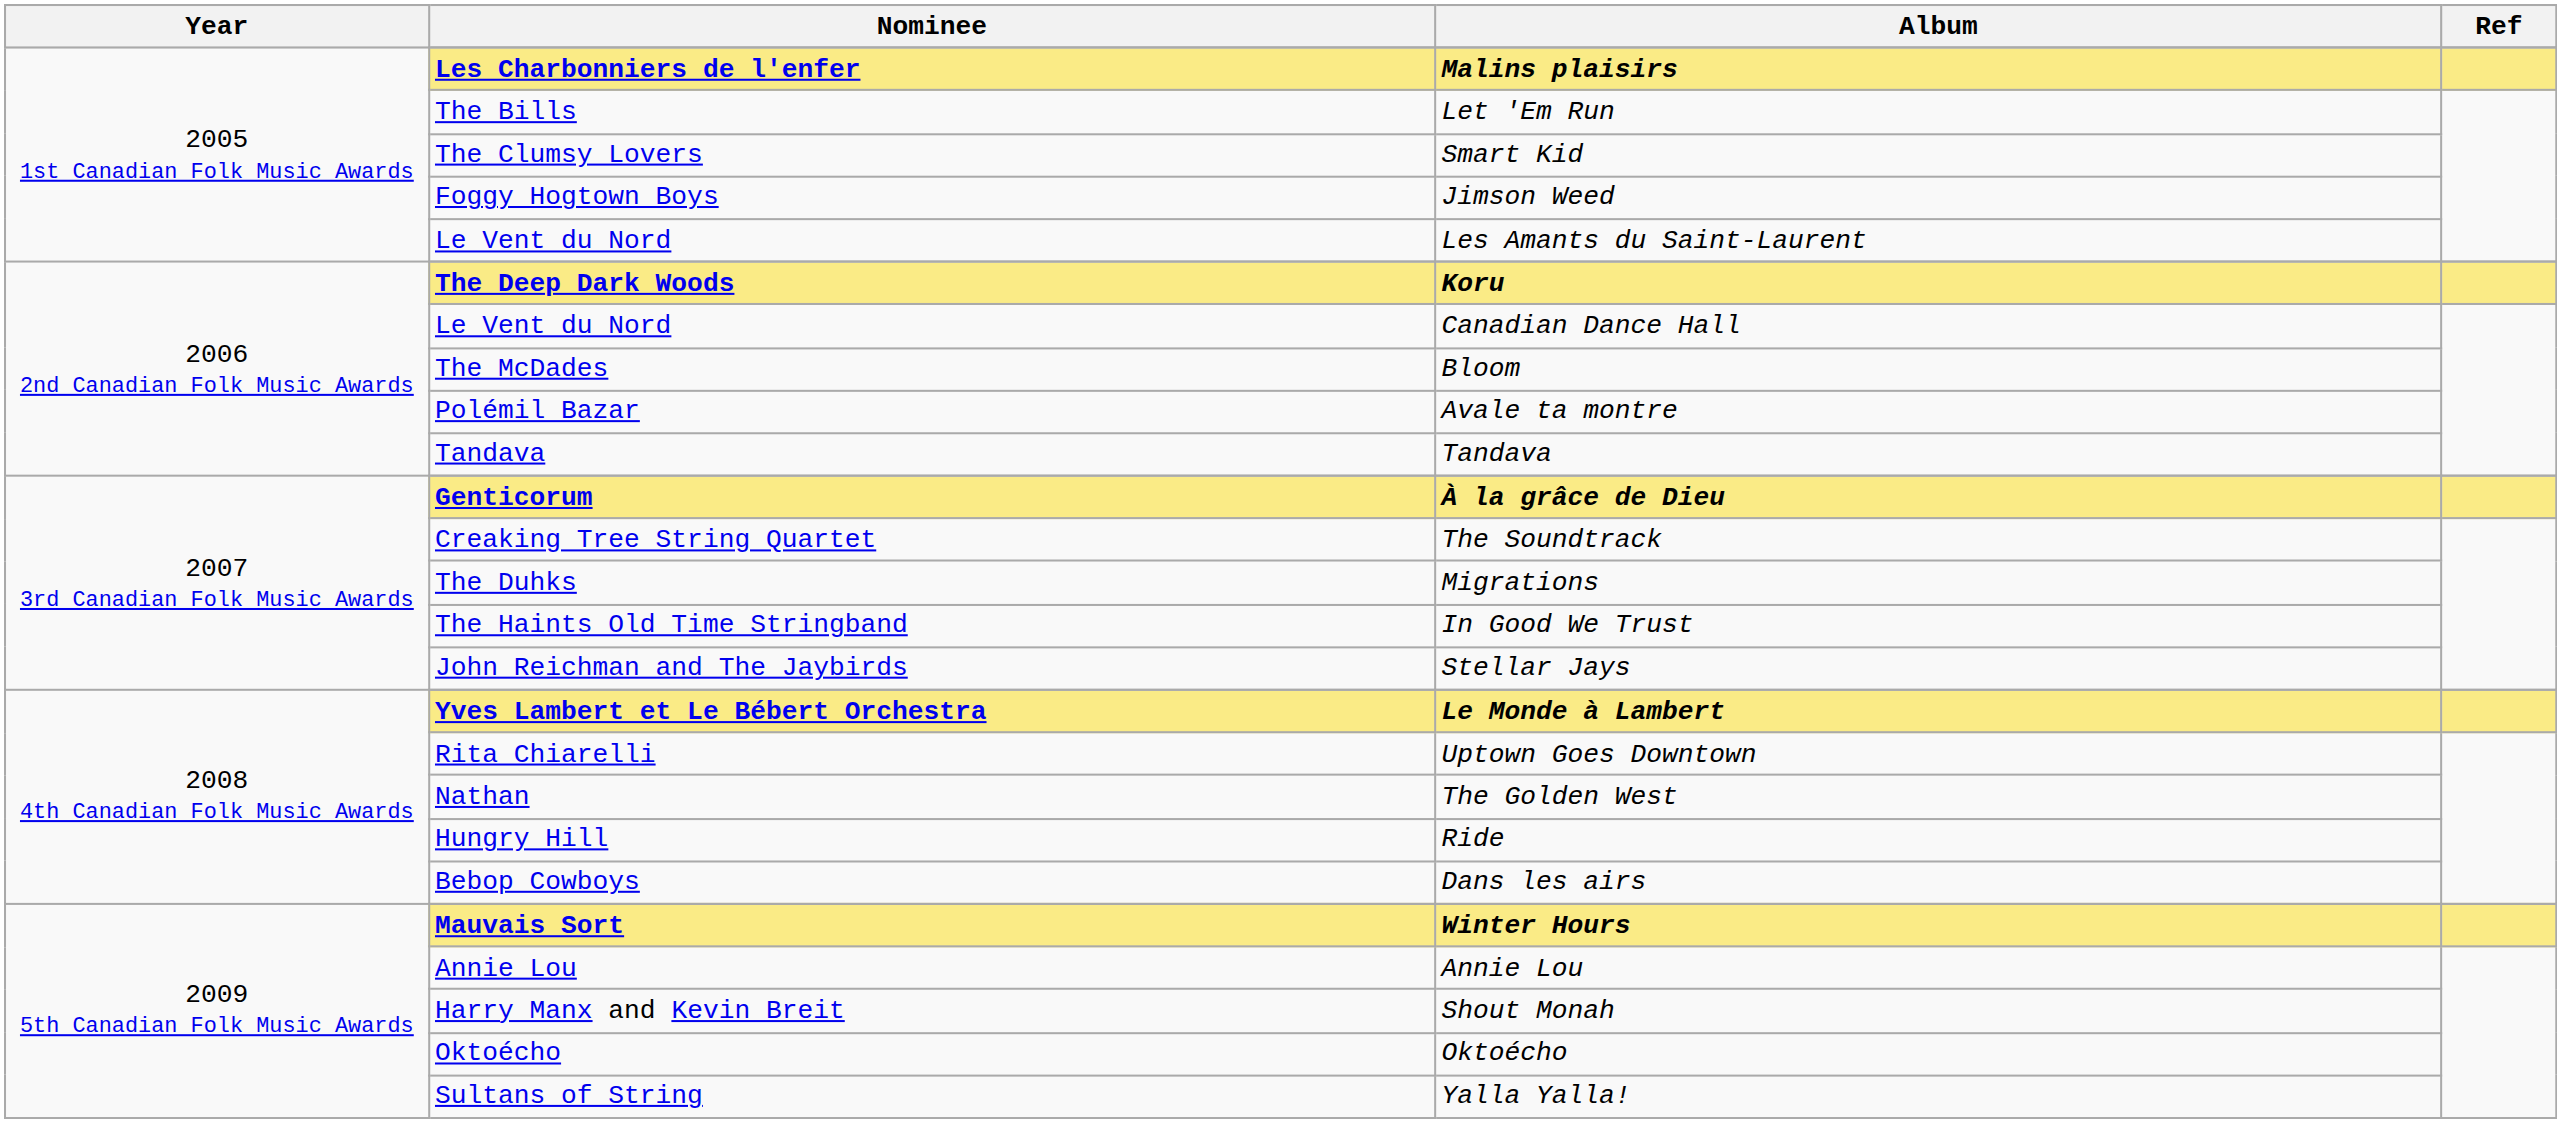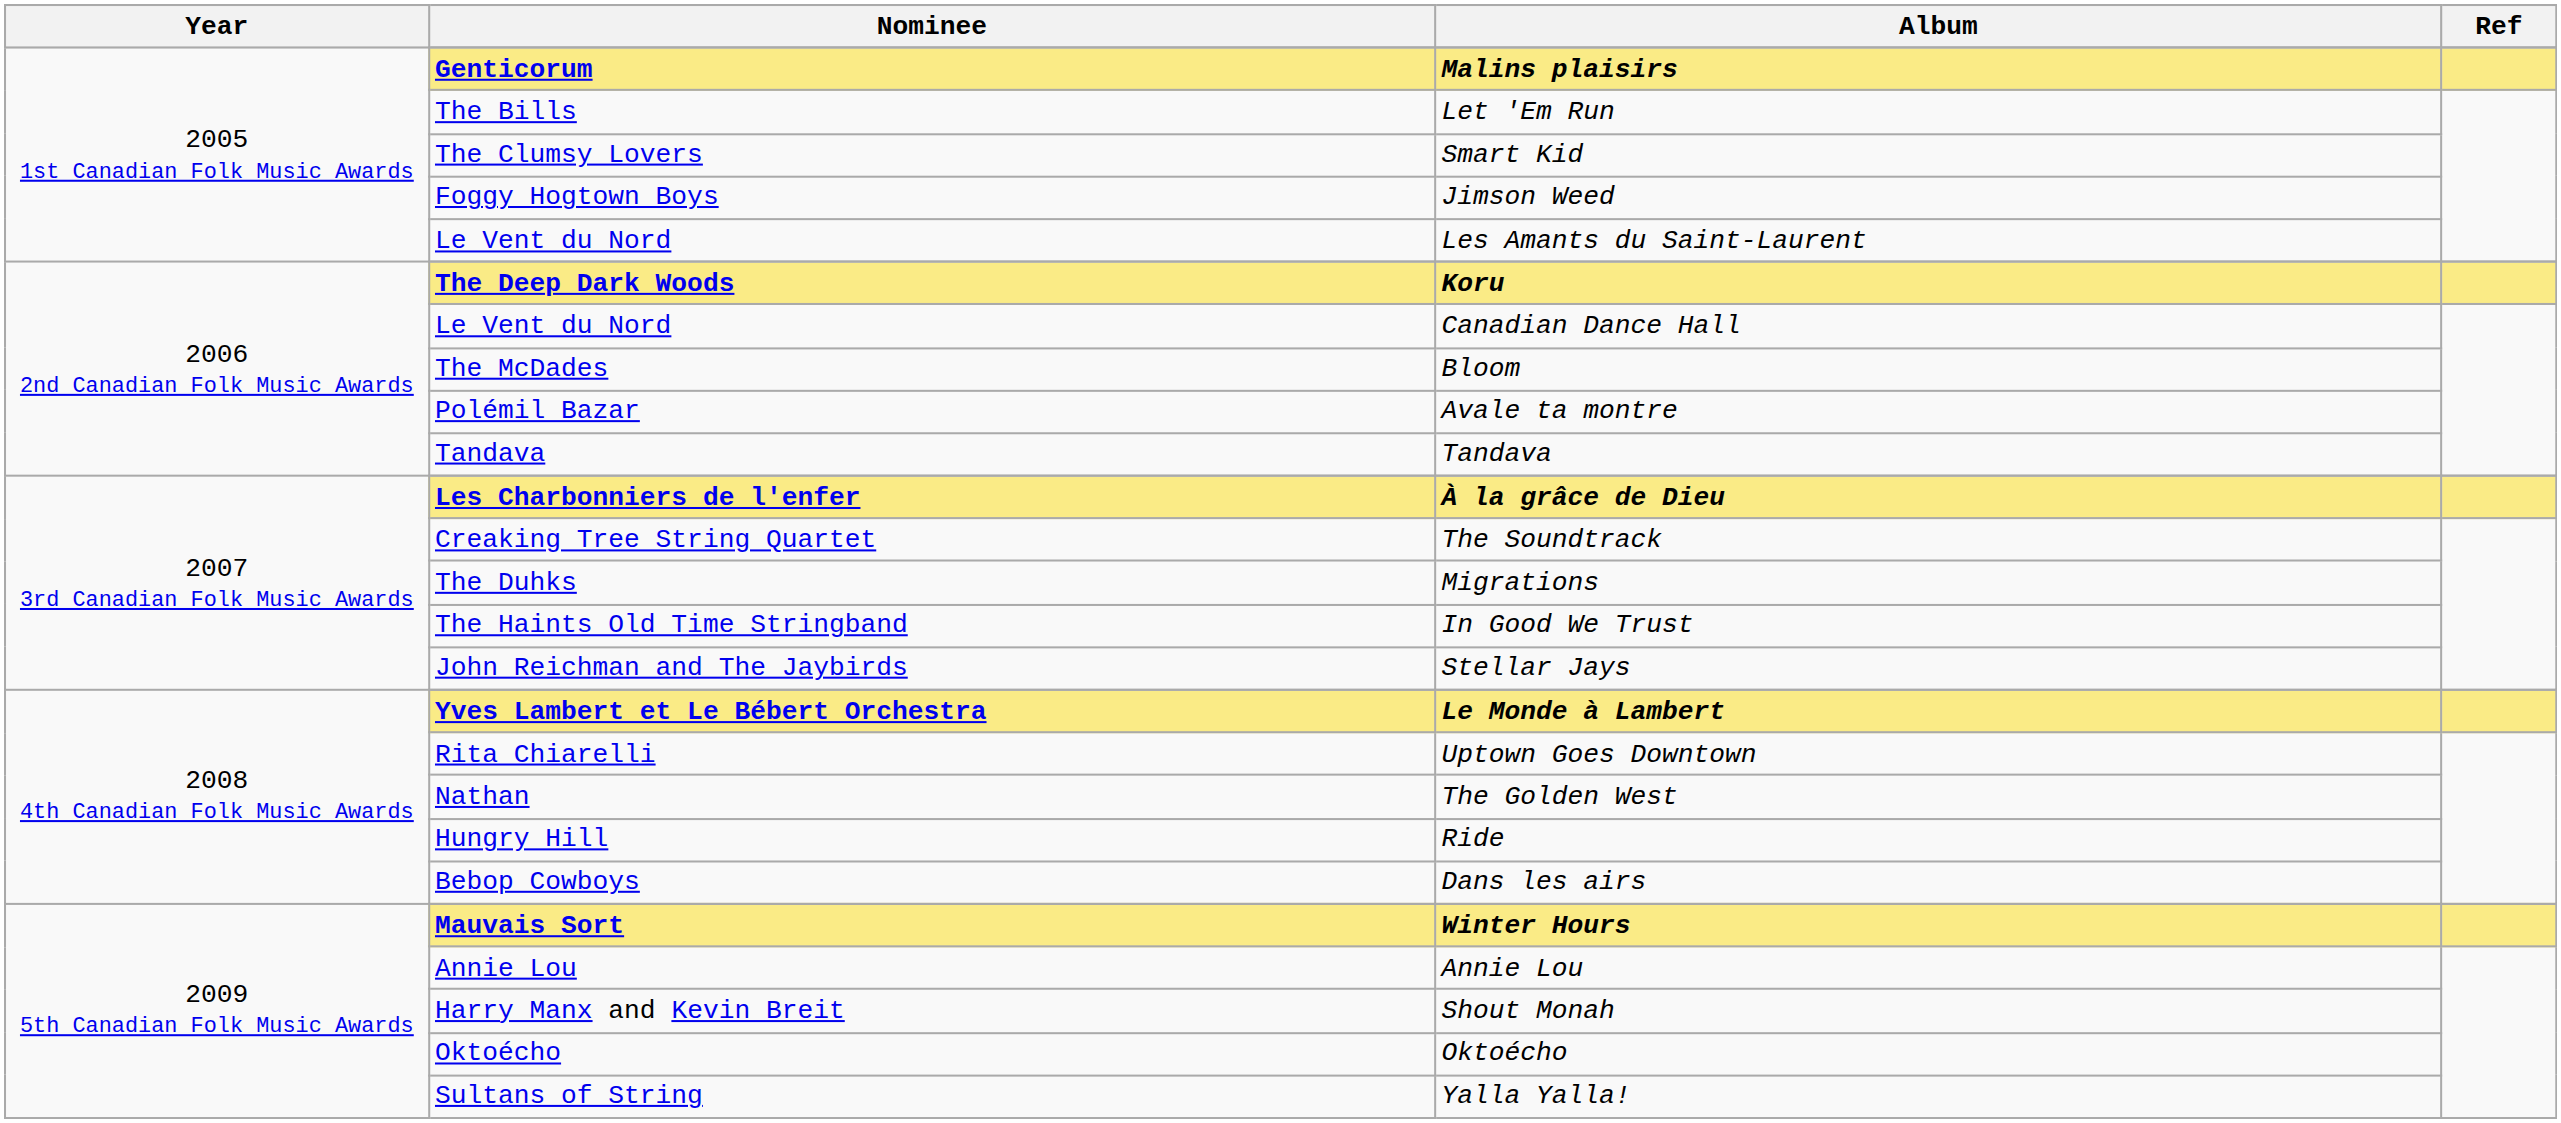Malins plaisirs | Nominee: Les Charbonniers de l'enfer -> Genticorum
À la grâce de Dieu | Nominee: Genticorum -> Les Charbonniers de l'enfer
